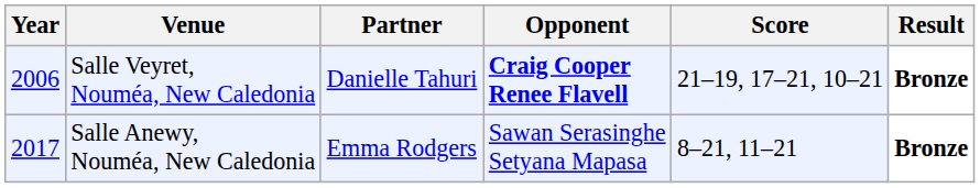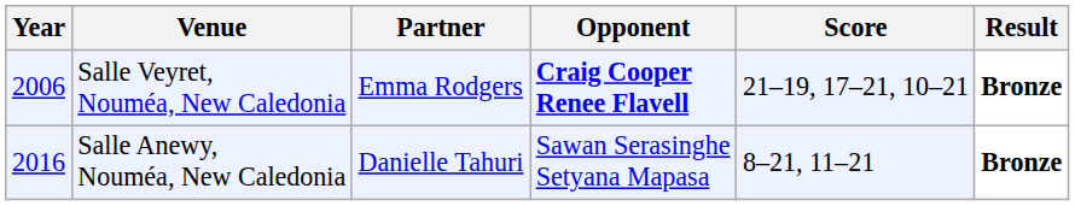Salle Veyret, Nouméa, New Caledonia | Partner: Danielle Tahuri -> Emma Rodgers
Salle Anewy, Nouméa, New Caledonia | Year: 2017 -> 2016
Salle Anewy, Nouméa, New Caledonia | Partner: Emma Rodgers -> Danielle Tahuri
